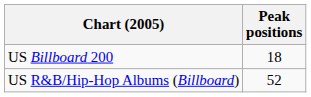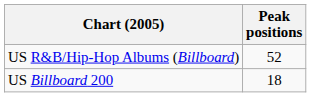rows swapped: US Billboard 200 <-> US R&B/Hip-Hop Albums (Billboard)
